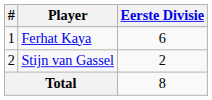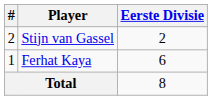rows swapped: Ferhat Kaya <-> Stijn van Gassel
